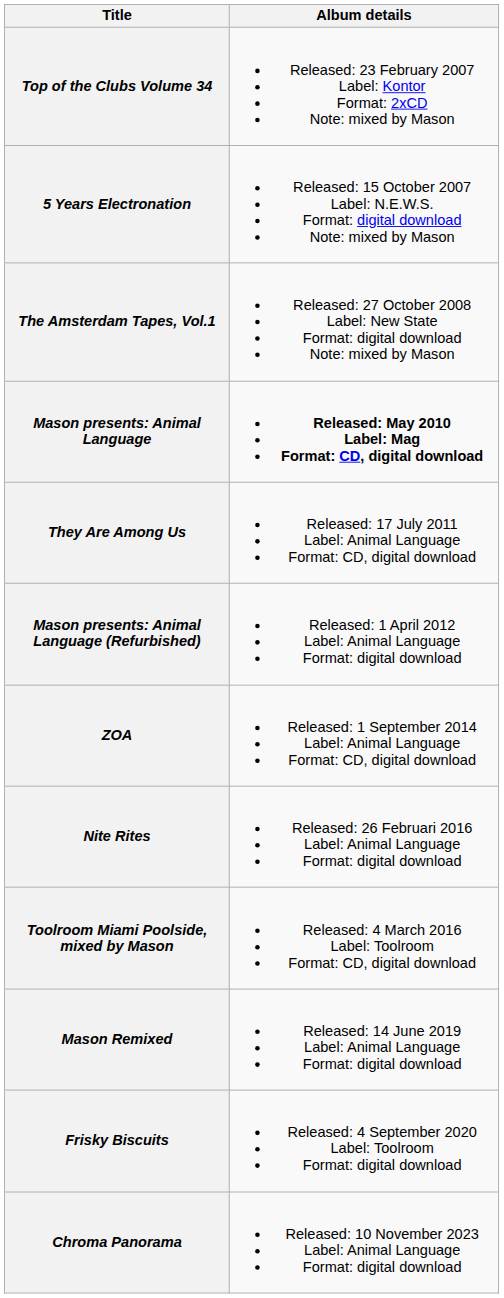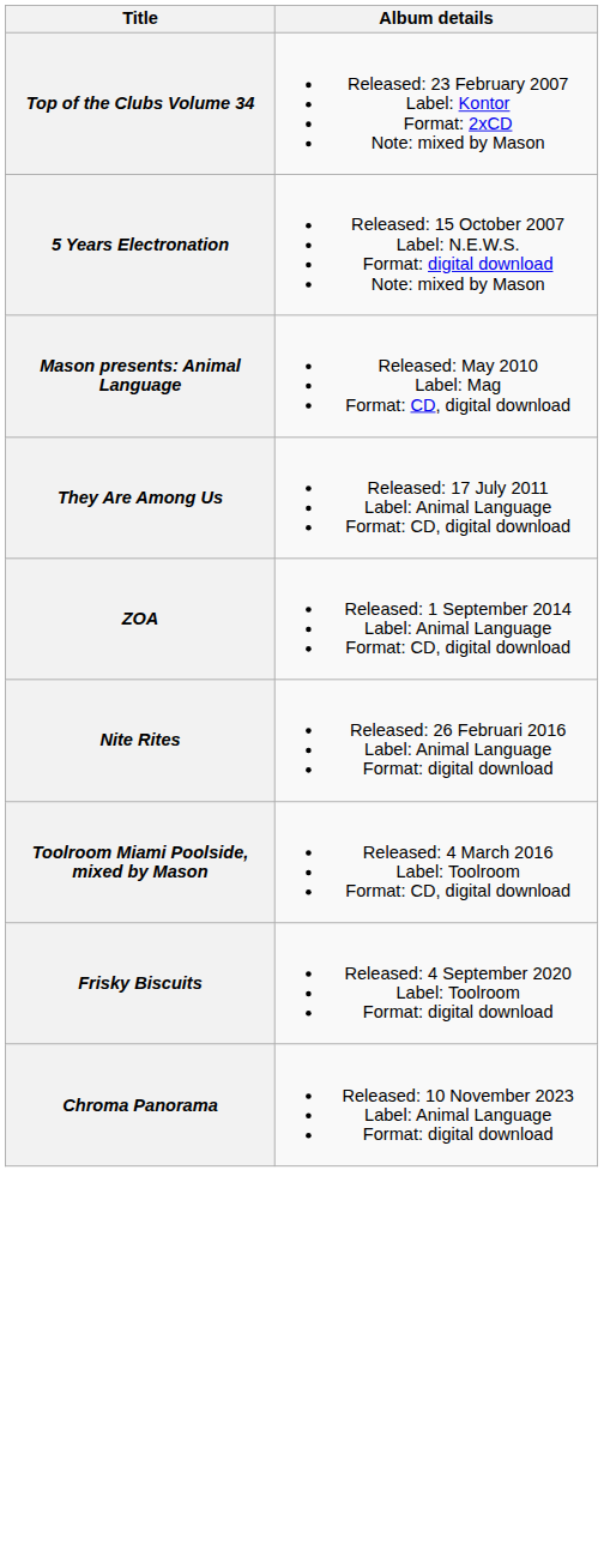- row: The Amsterdam Tapes, Vol.1 | Released: 27 October 2008 Label: New State Format: digital download Note: mixed by Mason
Mason presents: Animal Language | Album details: bold -> normal
- row: Mason presents: Animal Language (Refurbished) | Released: 1 April 2012 Label: Animal Language Format: digital download
- row: Mason Remixed | Released: 14 June 2019 Label: Animal Language Format: digital download
